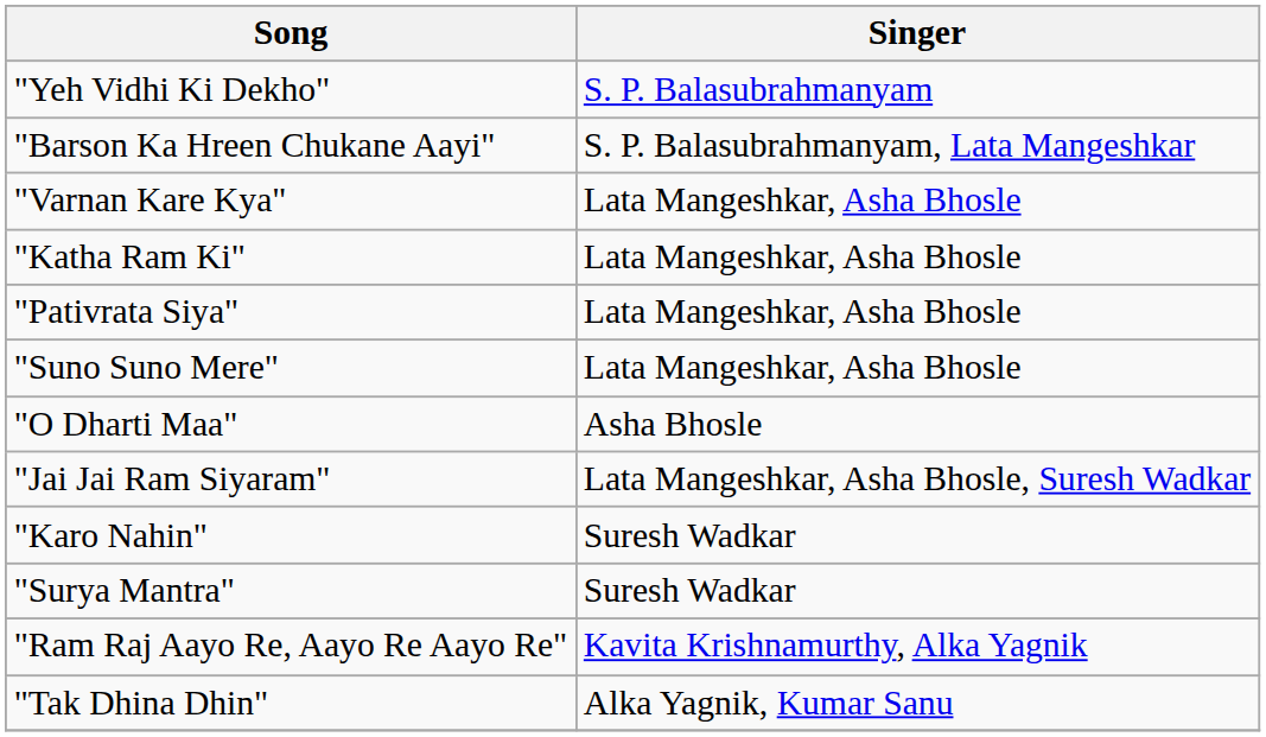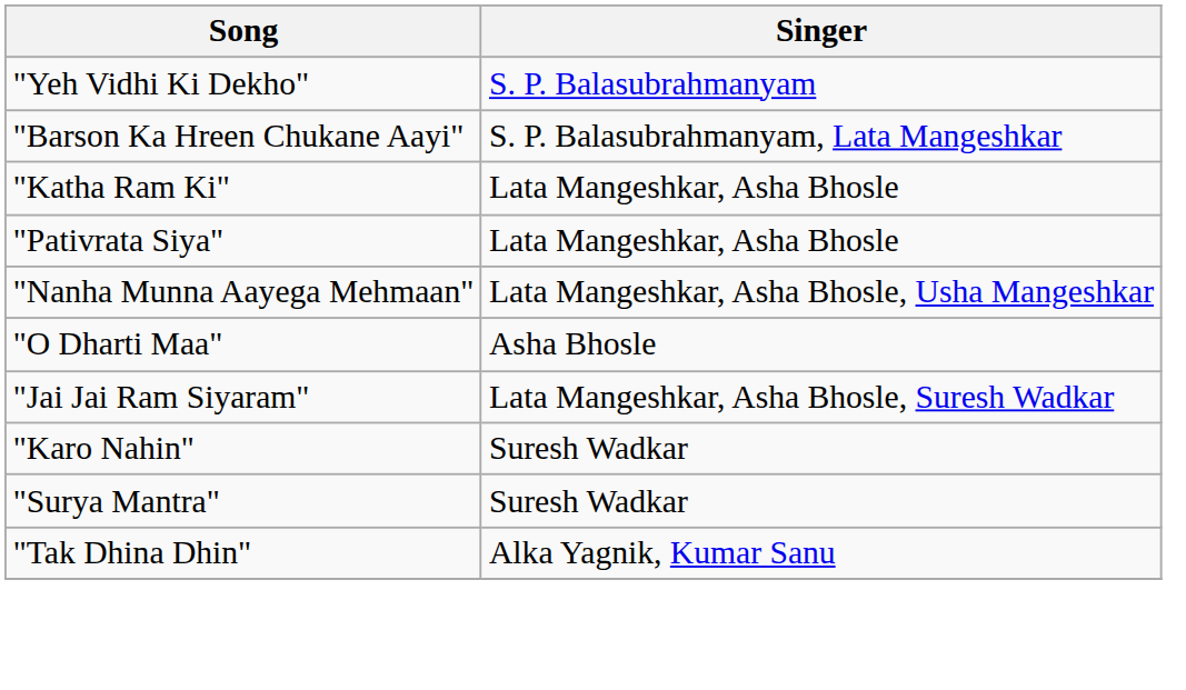- row: "Varnan Kare Kya" | Lata Mangeshkar, Asha Bhosle
- row: "Suno Suno Mere" | Lata Mangeshkar, Asha Bhosle
+ row: "Nanha Munna Aayega Mehmaan" | Lata Mangeshkar, Asha Bhosle, Usha Mangeshkar
- row: "Ram Raj Aayo Re, Aayo Re Aayo Re" | Kavita Krishnamurthy, Alka Yagnik
